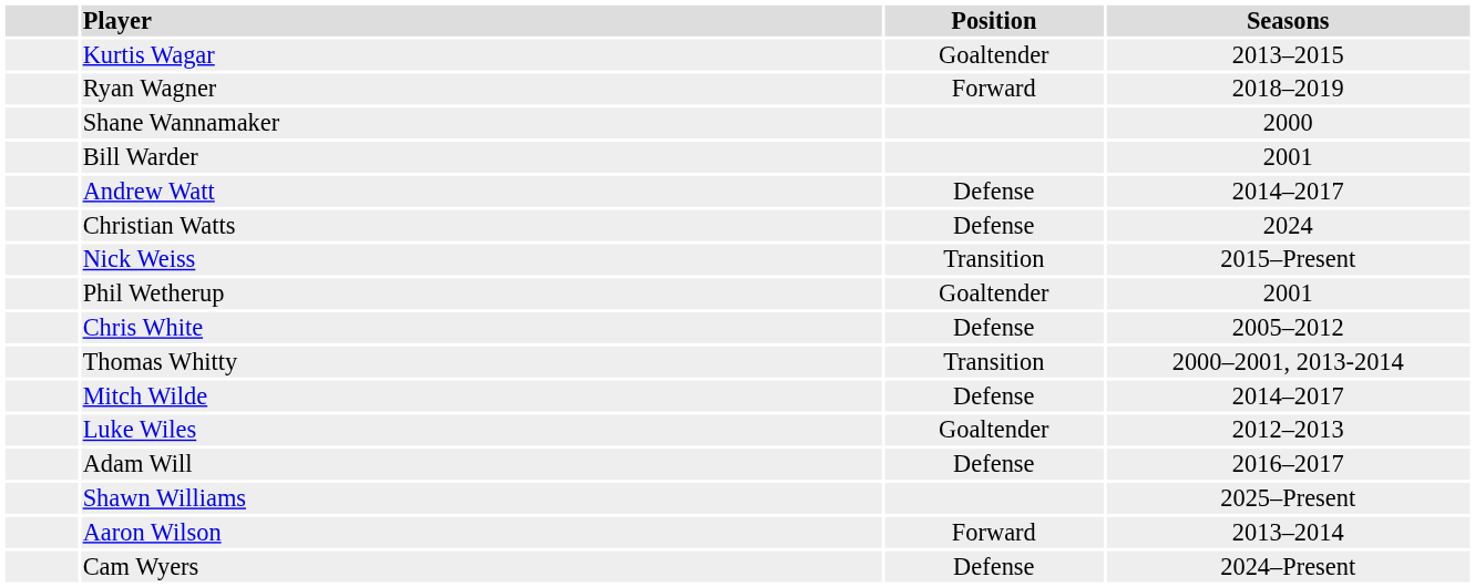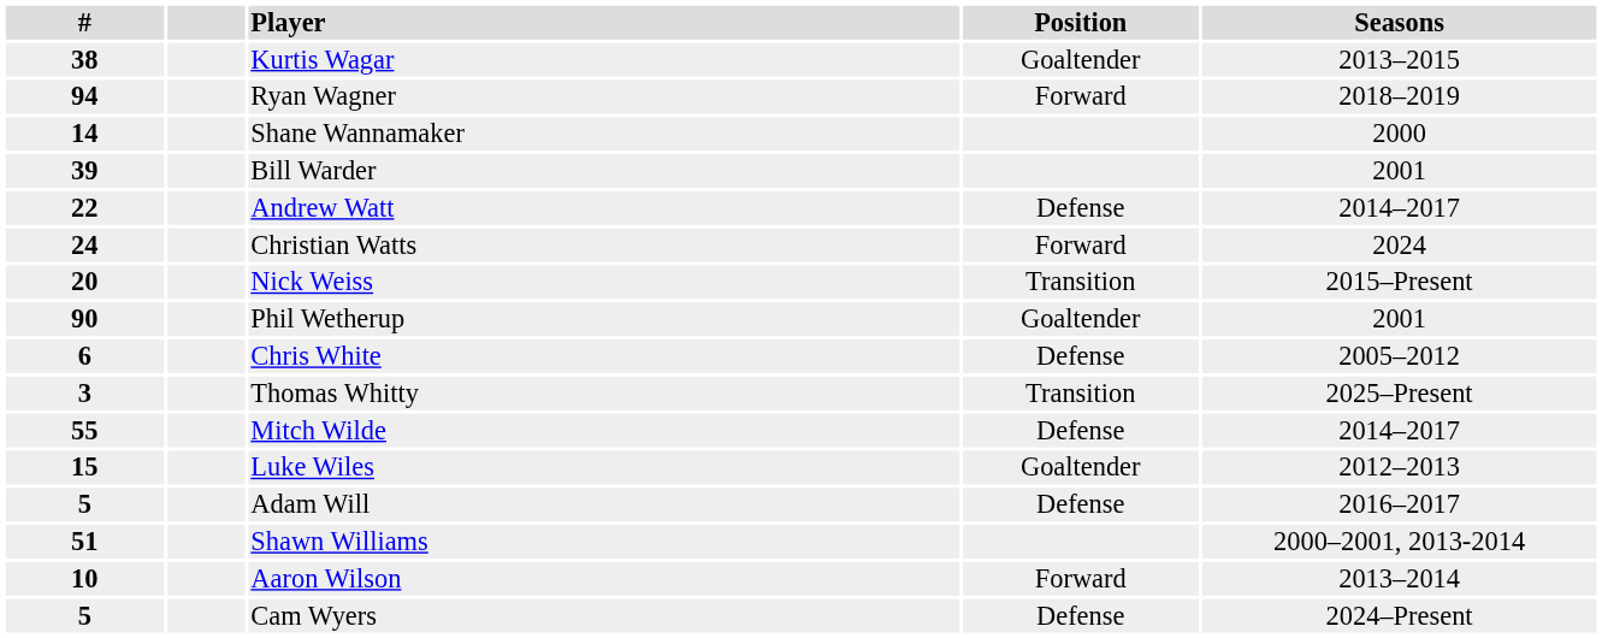+ column: # | 38 | 94 | 14 | 39 | 22 | 24 | 20 | 90 | 6 | 3 | 55 | 15 | 5 | 51 | 10 | 5
Christian Watts | Position: Defense -> Forward
Thomas Whitty | Seasons: 2000–2001, 2013-2014 -> 2025–Present
Shawn Williams | Seasons: 2025–Present -> 2000–2001, 2013-2014
